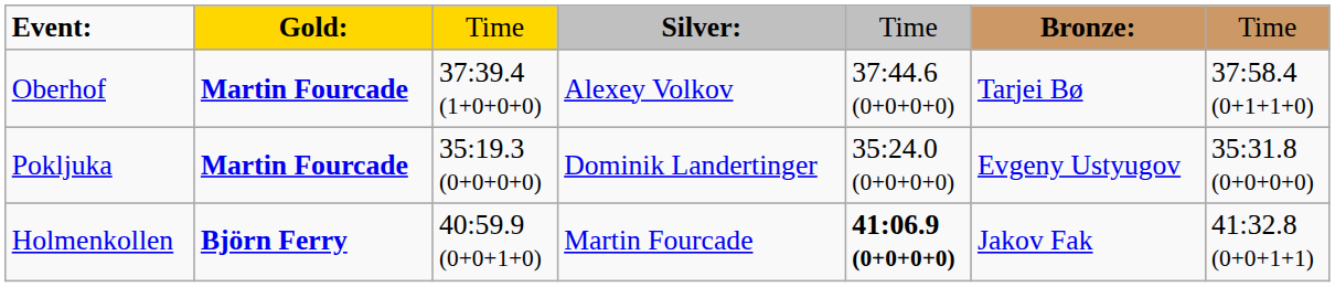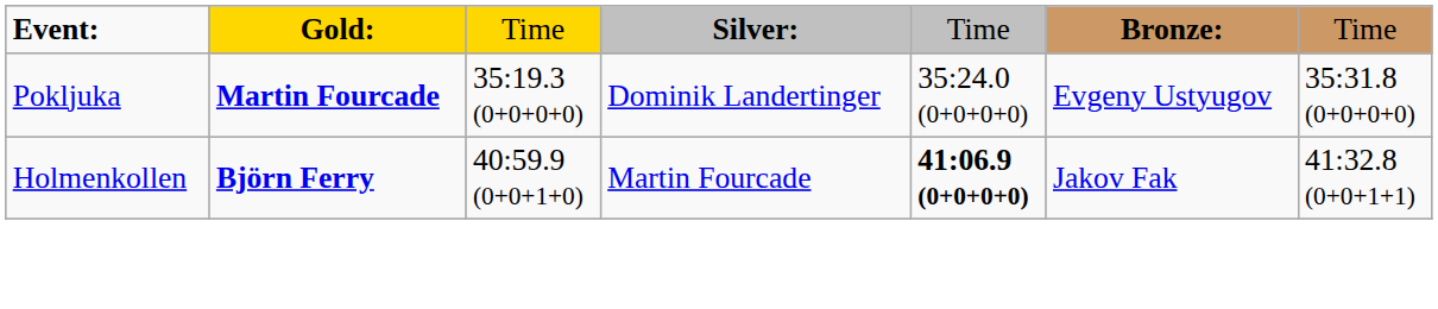- row: Oberhof | Martin Fourcade | 37:39.4 (1+0+0+0) | Alexey Volkov | 37:44.6 (0+0+0+0) | Tarjei Bø | 37:58.4 (0+1+1+0)
